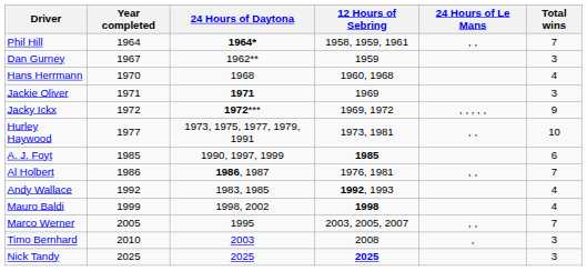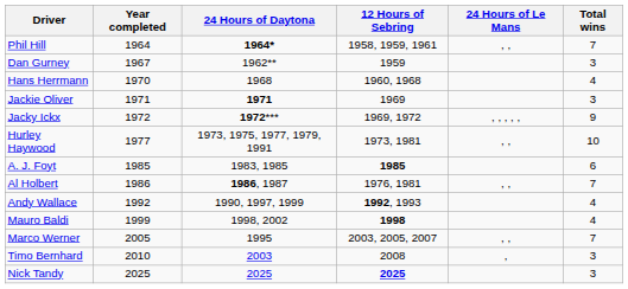A. J. Foyt | 24 Hours of Daytona: 1990, 1997, 1999 -> 1983, 1985
Andy Wallace | 24 Hours of Daytona: 1983, 1985 -> 1990, 1997, 1999
